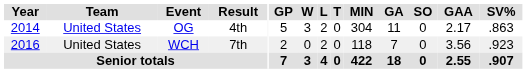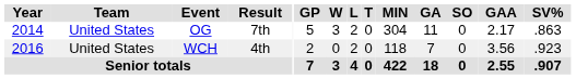OG | Result: 4th -> 7th
WCH | Result: 7th -> 4th
